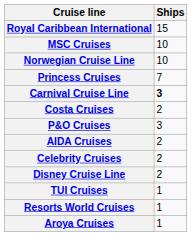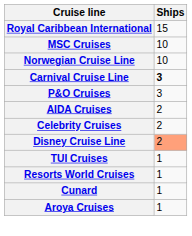- row: Princess Cruises | 7
- row: Costa Cruises | 2
Disney Cruise Line | Ships: no background -> lightsalmon background
+ row: Cunard | 1
